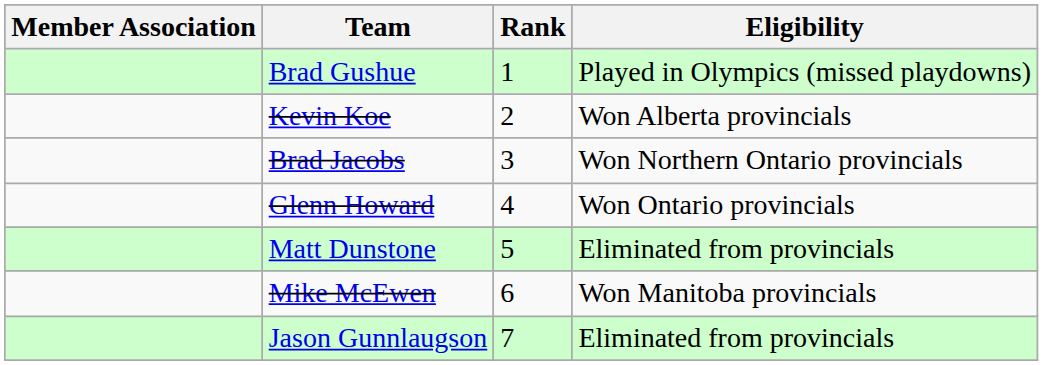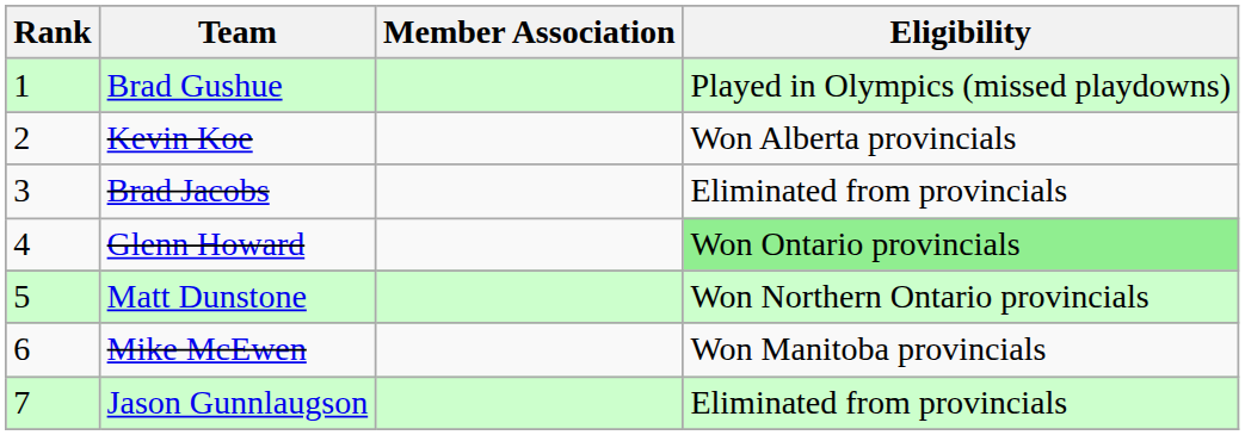columns swapped: Rank <-> Member Association
Brad Jacobs | Eligibility: Won Northern Ontario provincials -> Eliminated from provincials
Glenn Howard | Eligibility: no background -> lightgreen background
Matt Dunstone | Eligibility: Eliminated from provincials -> Won Northern Ontario provincials
